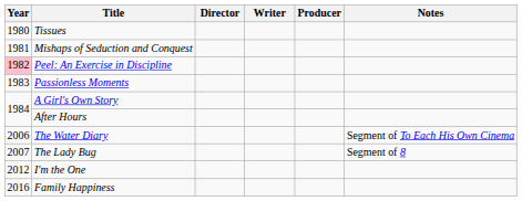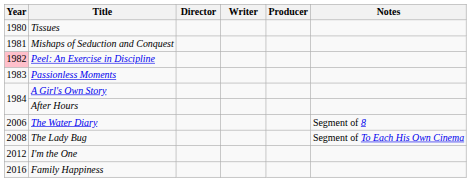The Water Diary | Notes: Segment of To Each His Own Cinema -> Segment of 8
The Lady Bug | Year: 2007 -> 2008
The Lady Bug | Notes: Segment of 8 -> Segment of To Each His Own Cinema
